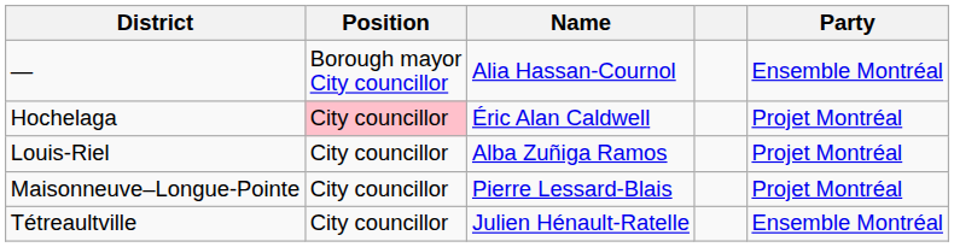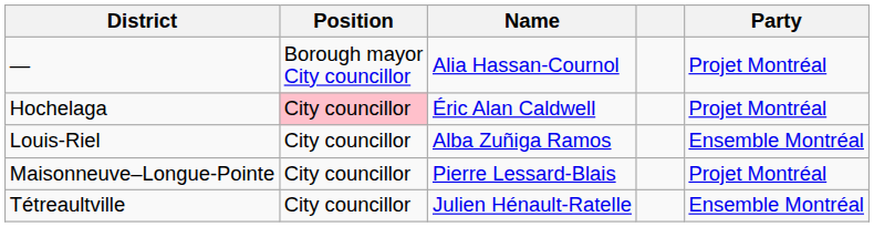— | Party: Ensemble Montréal -> Projet Montréal
Louis-Riel | Party: Projet Montréal -> Ensemble Montréal
